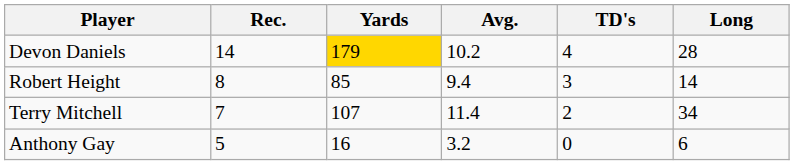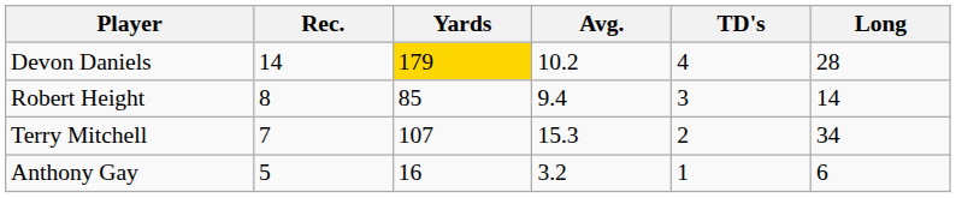Terry Mitchell | Avg.: 11.4 -> 15.3
Anthony Gay | TD's: 0 -> 1
